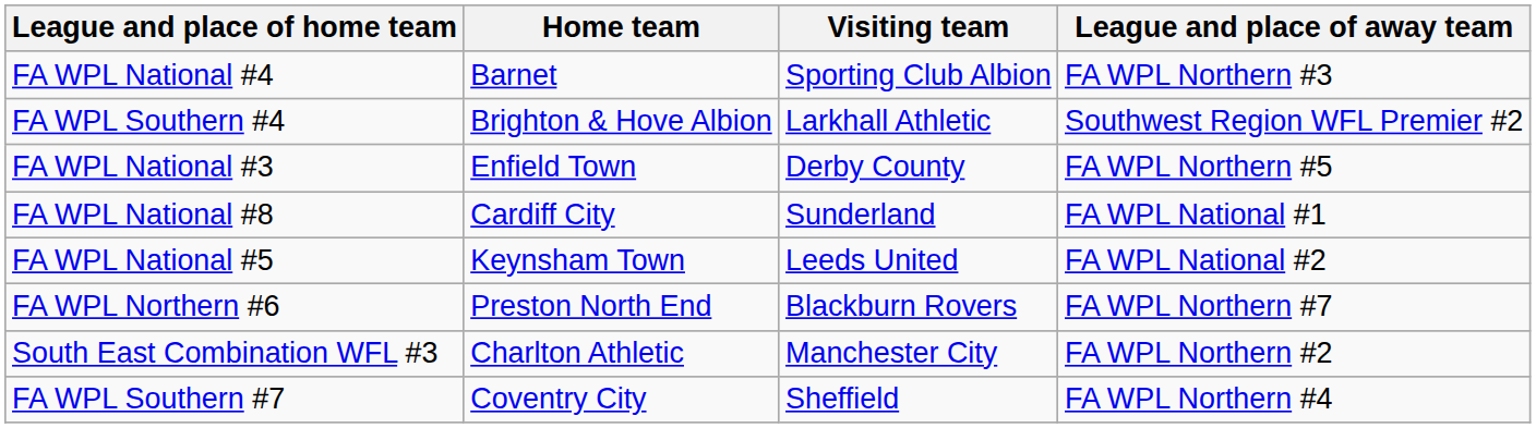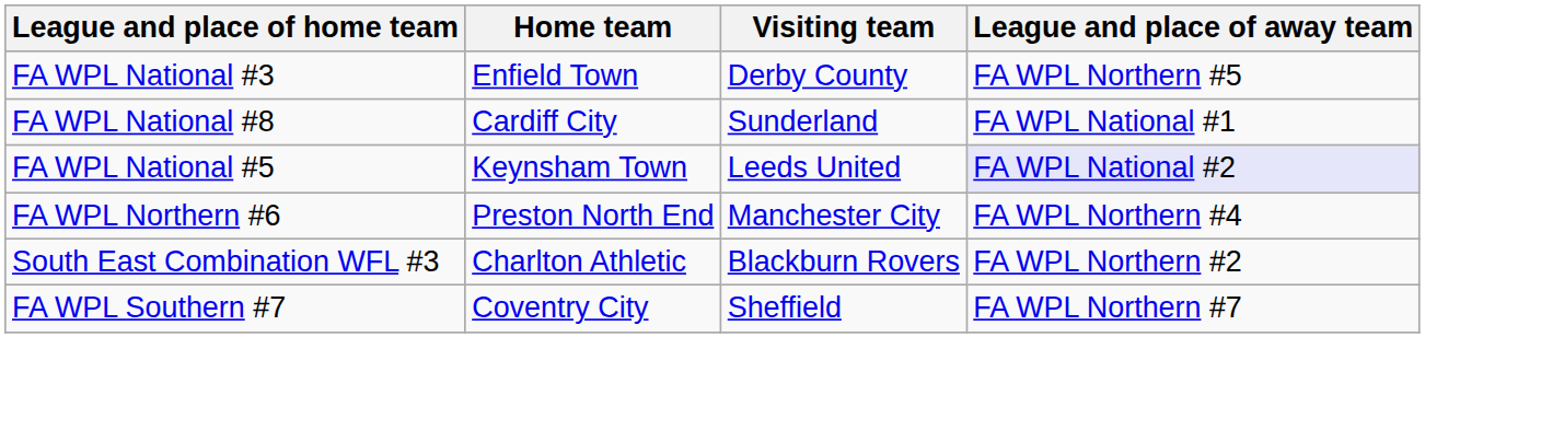- row: FA WPL National #4 | Barnet | Sporting Club Albion | FA WPL Northern #3
- row: FA WPL Southern #4 | Brighton & Hove Albion | Larkhall Athletic | Southwest Region WFL Premier #2
FA WPL National #5 | League and place of away team: no background -> lavender background
FA WPL Northern #6 | Visiting team: Blackburn Rovers -> Manchester City
FA WPL Northern #6 | League and place of away team: FA WPL Northern #7 -> FA WPL Northern #4
South East Combination WFL #3 | Visiting team: Manchester City -> Blackburn Rovers
FA WPL Southern #7 | League and place of away team: FA WPL Northern #4 -> FA WPL Northern #7
